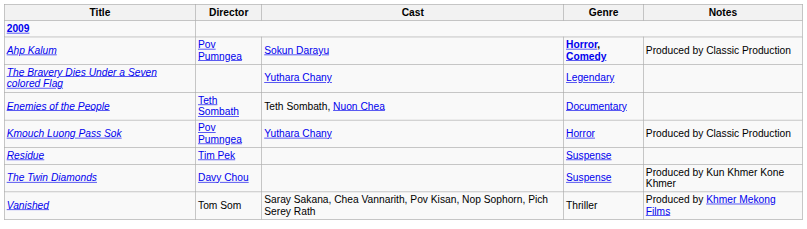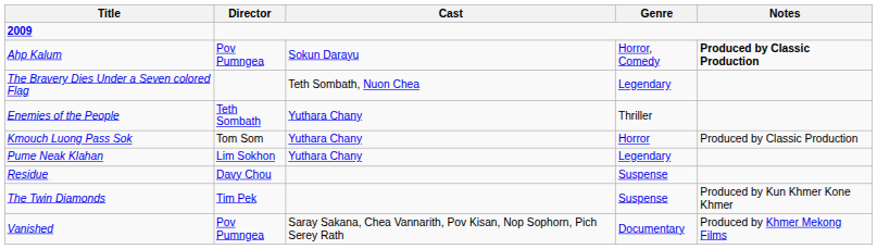Ahp Kalum | Genre: bold -> normal
Ahp Kalum | Notes: normal -> bold
The Bravery Dies Under a Seven colored Flag | Cast: Yuthara Chany -> Teth Sombath, Nuon Chea
Enemies of the People | Cast: Teth Sombath, Nuon Chea -> Yuthara Chany
Enemies of the People | Genre: Documentary -> Thriller
Kmouch Luong Pass Sok | Director: Pov Pumngea -> Tom Som
+ row: Pume Neak Klahan | Lim Sokhon | Yuthara Chany | Legendary
Residue | Director: Tim Pek -> Davy Chou
The Twin Diamonds | Director: Davy Chou -> Tim Pek
Vanished | Director: Tom Som -> Pov Pumngea
Vanished | Genre: Thriller -> Documentary
